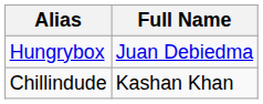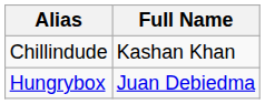rows swapped: Hungrybox <-> Chillindude
